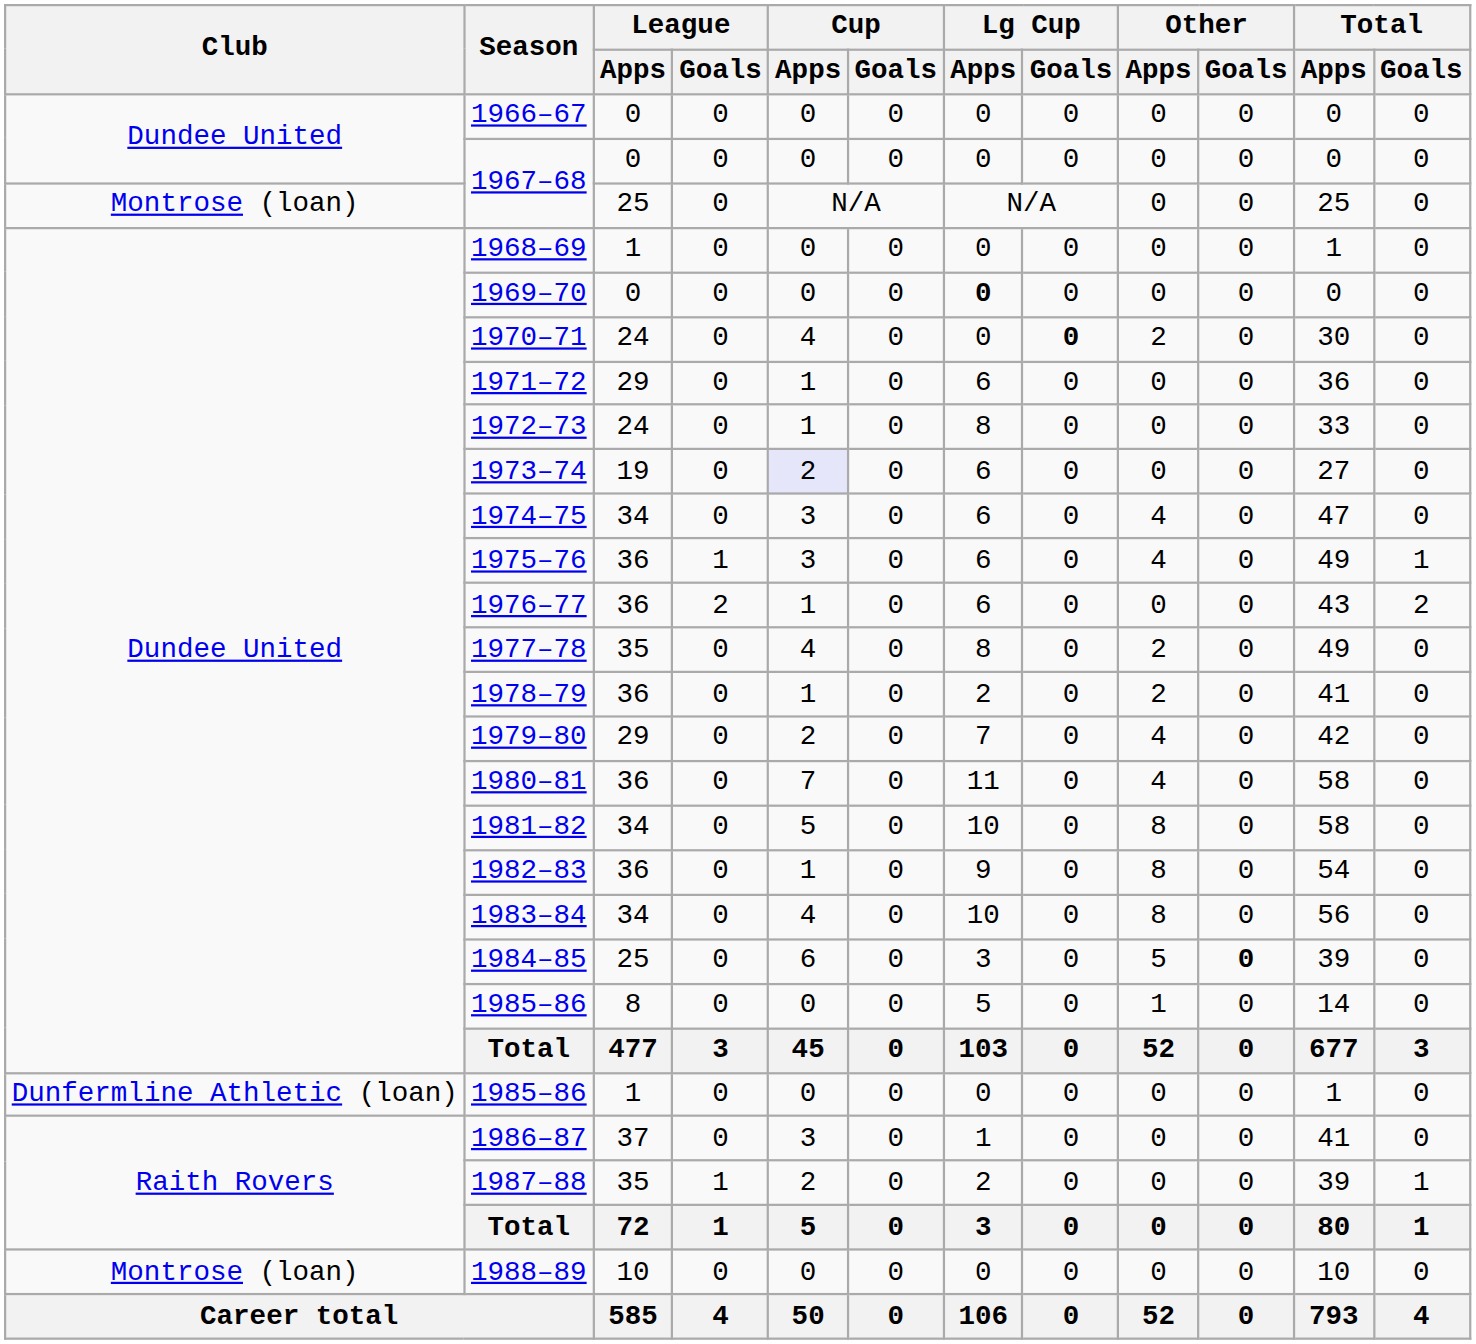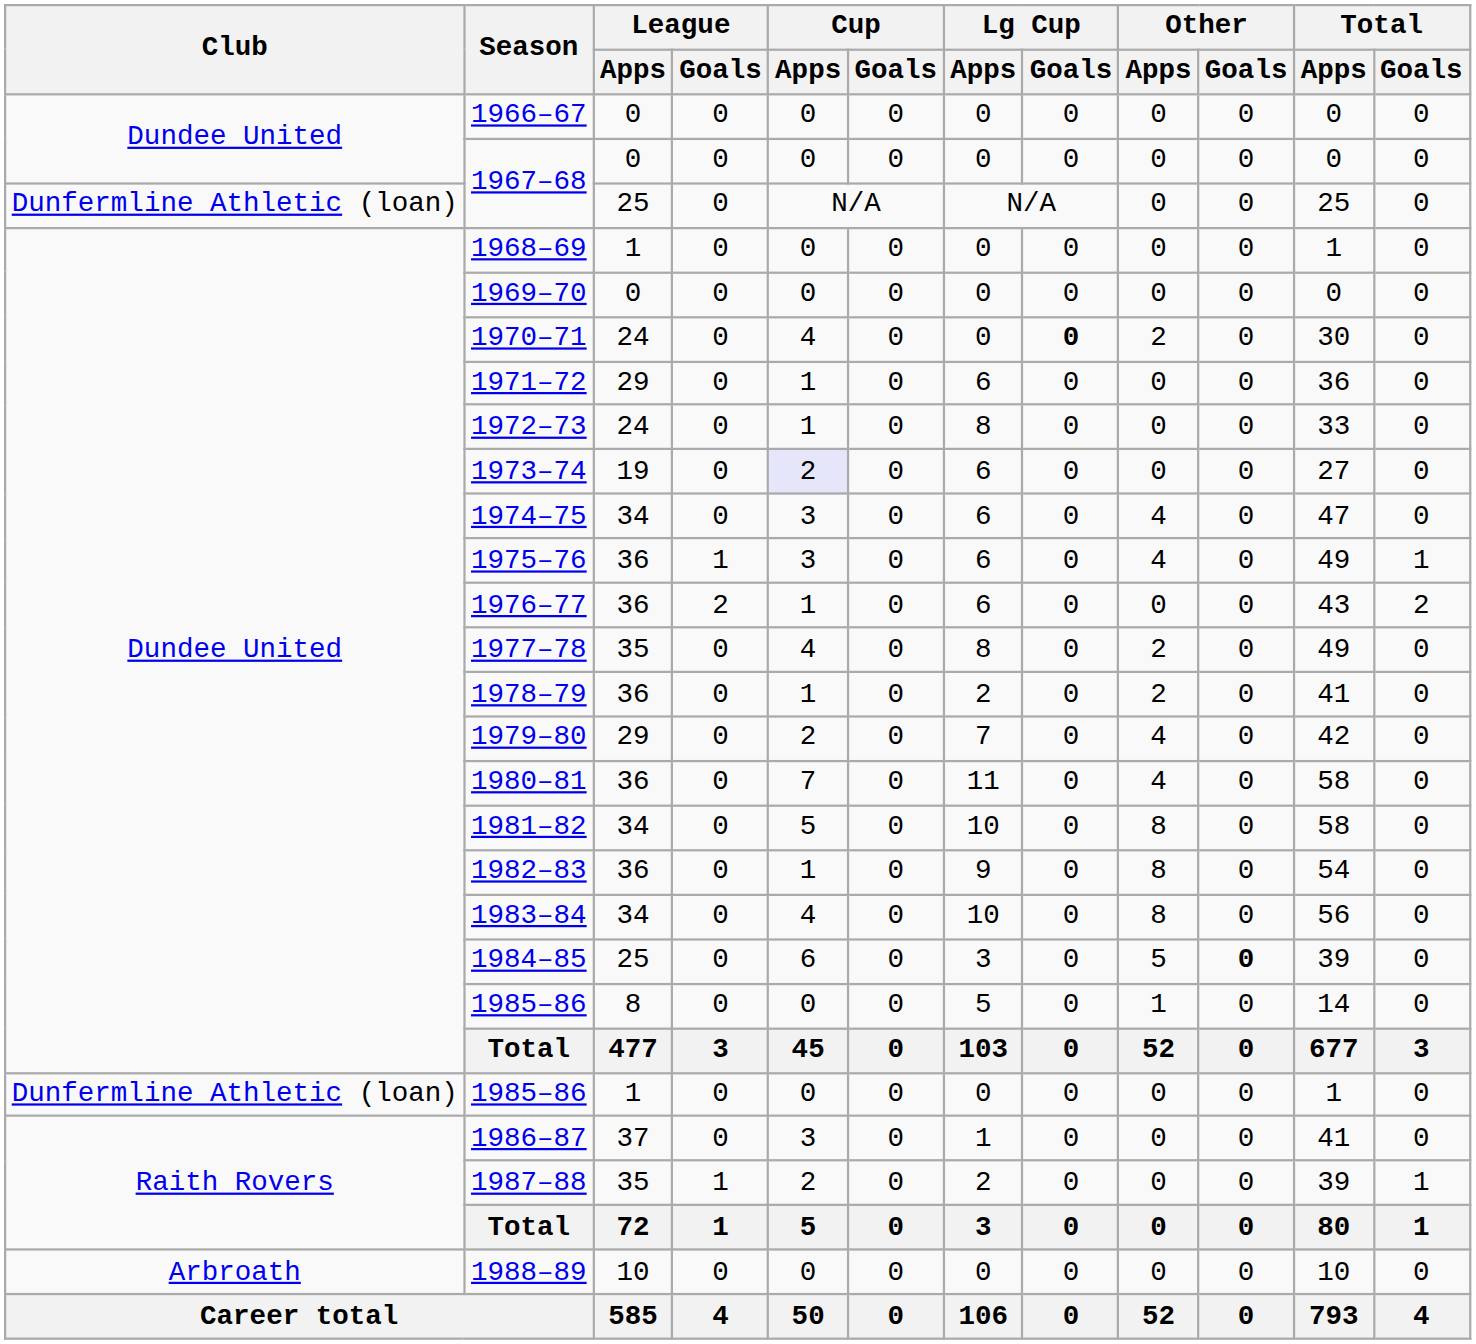1967–68 / 25 | Club: Montrose (loan) -> Dunfermline Athletic (loan)
1969–70 | Lg Cup / Apps: bold -> normal
1988–89 | Club: Montrose (loan) -> Arbroath
